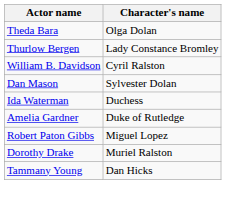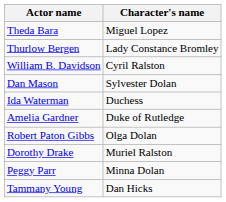Theda Bara | Character's name: Olga Dolan -> Miguel Lopez
Robert Paton Gibbs | Character's name: Miguel Lopez -> Olga Dolan
+ row: Peggy Parr | Minna Dolan
